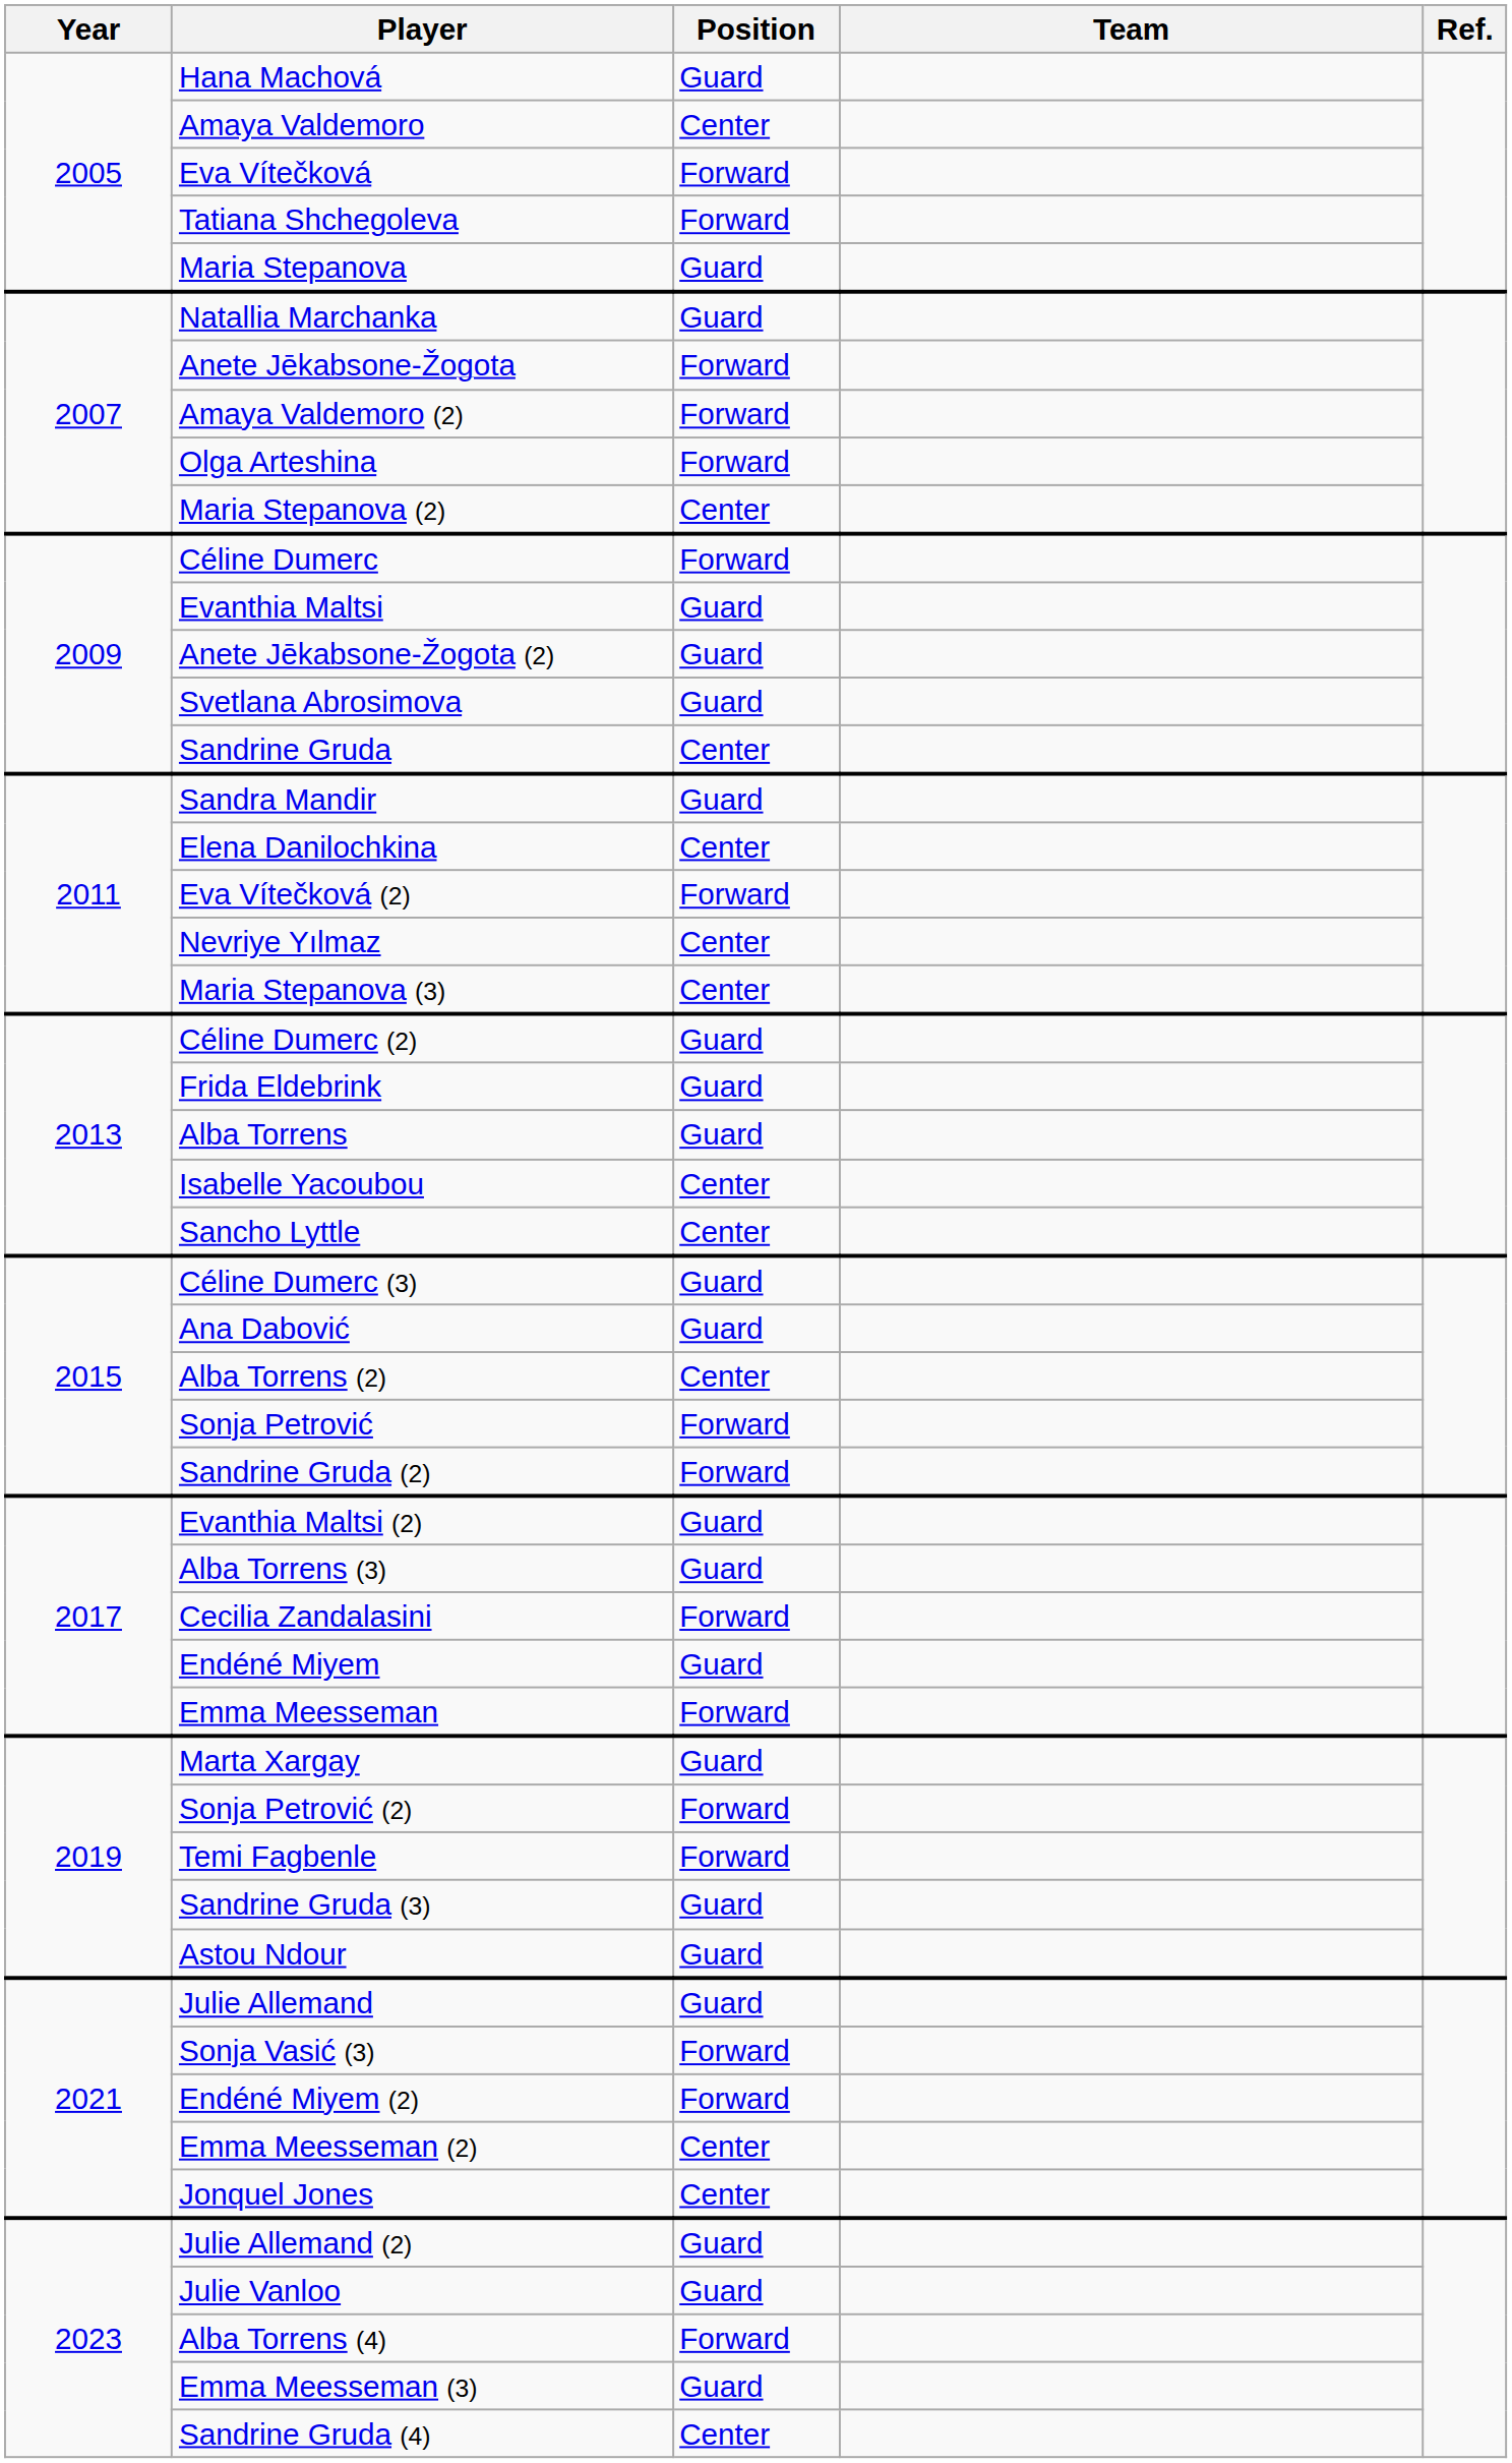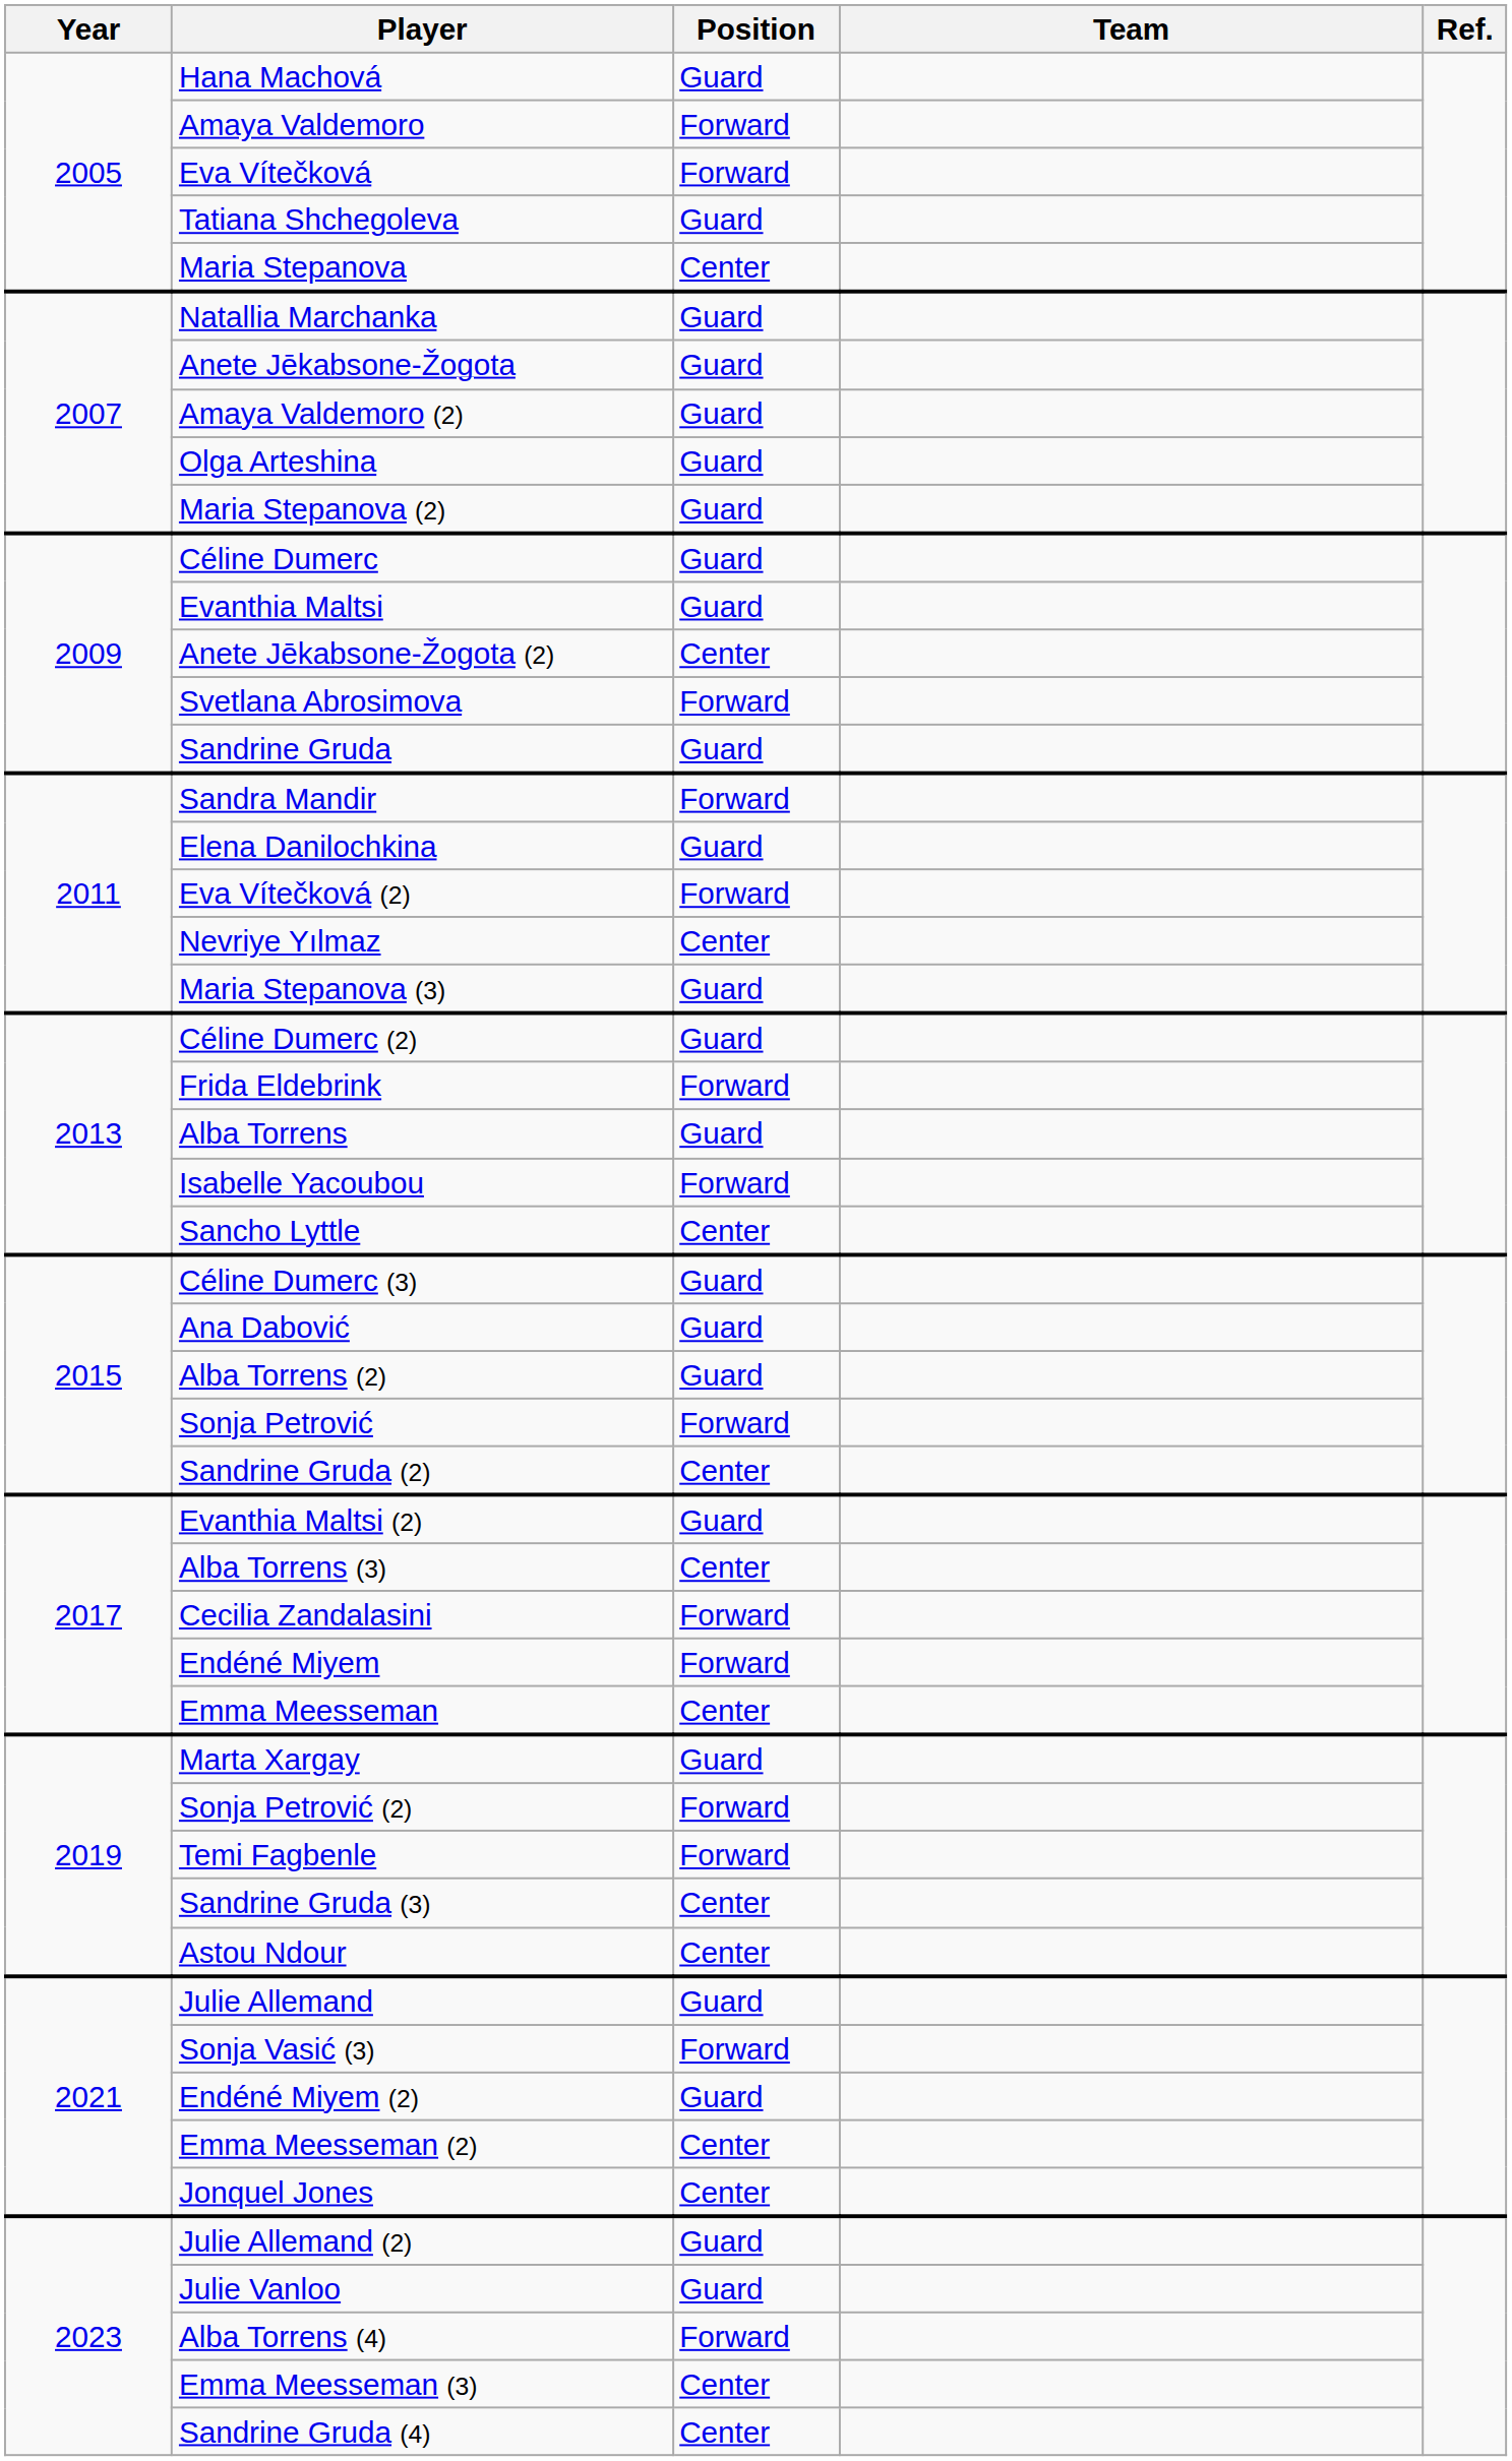Amaya Valdemoro | Position: Center -> Forward
Tatiana Shchegoleva | Position: Forward -> Guard
Maria Stepanova | Position: Guard -> Center
Anete Jēkabsone-Žogota | Position: Forward -> Guard
Amaya Valdemoro (2) | Position: Forward -> Guard
Olga Arteshina | Position: Forward -> Guard
Maria Stepanova (2) | Position: Center -> Guard
Céline Dumerc | Position: Forward -> Guard
Anete Jēkabsone-Žogota (2) | Position: Guard -> Center
Svetlana Abrosimova | Position: Guard -> Forward
Sandrine Gruda | Position: Center -> Guard
Sandra Mandir | Position: Guard -> Forward
Elena Danilochkina | Position: Center -> Guard
Maria Stepanova (3) | Position: Center -> Guard
Frida Eldebrink | Position: Guard -> Forward
Isabelle Yacoubou | Position: Center -> Forward
Alba Torrens (2) | Position: Center -> Guard
Sandrine Gruda (2) | Position: Forward -> Center
Alba Torrens (3) | Position: Guard -> Center
Endéné Miyem | Position: Guard -> Forward
Emma Meesseman | Position: Forward -> Center
Sandrine Gruda (3) | Position: Guard -> Center
Astou Ndour | Position: Guard -> Center
Endéné Miyem (2) | Position: Forward -> Guard
Emma Meesseman (3) | Position: Guard -> Center
